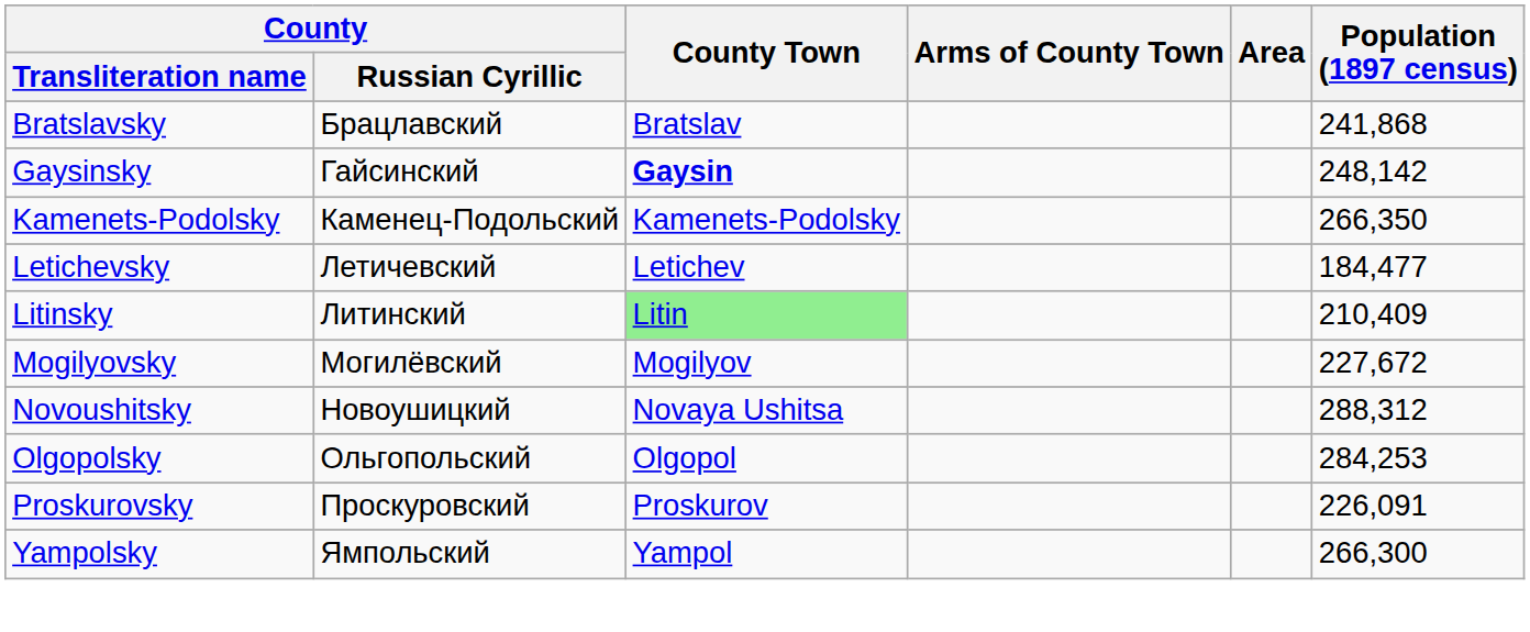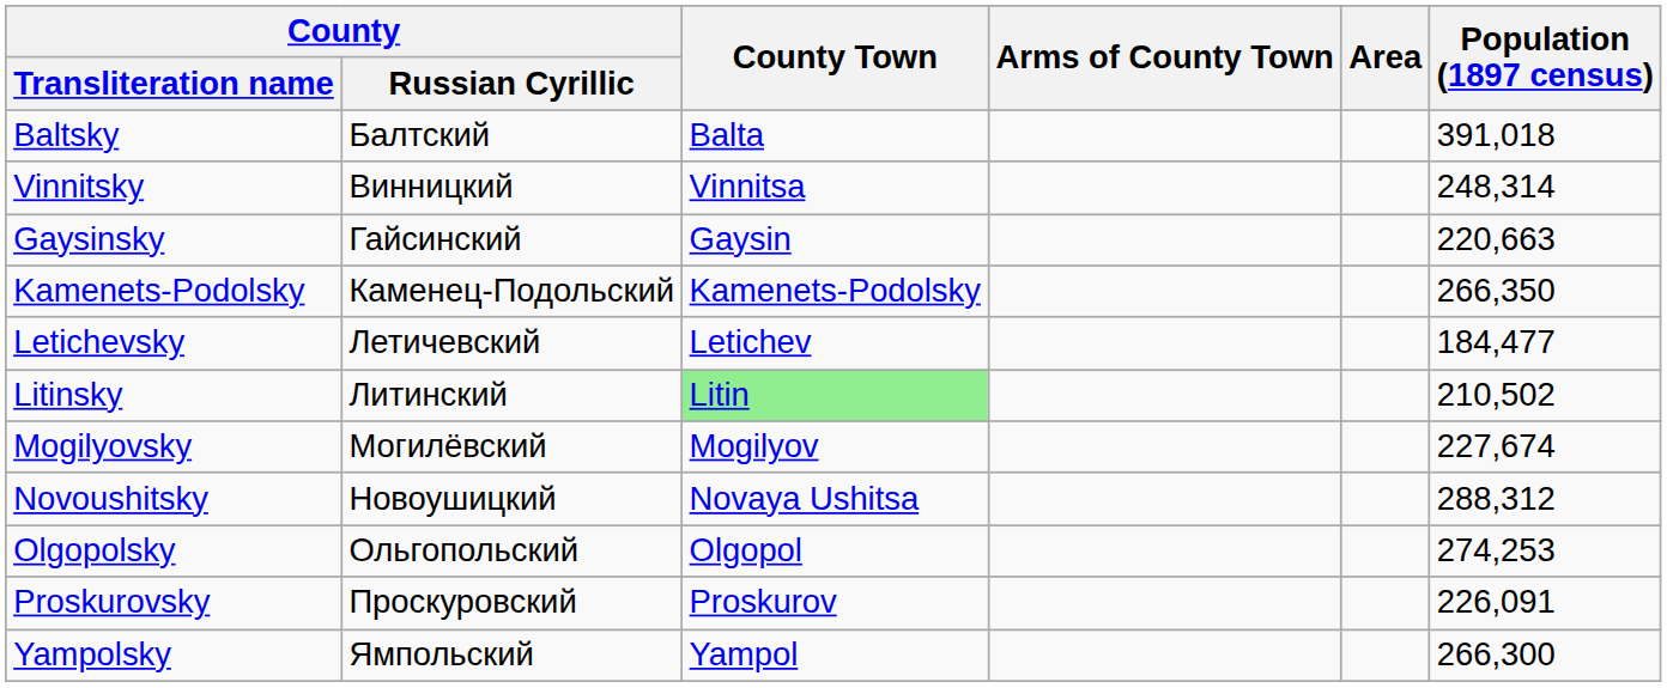+ row: Baltsky | Балтский | Balta | 391,018
- row: Bratslavsky | Брацлавский | Bratslav | 241,868
+ row: Vinnitsky | Винницкий | Vinnitsa | 248,314
Gaysinsky | County Town: bold -> normal
Gaysinsky | Population (1897 census): 248,142 -> 220,663
Litinsky | Population (1897 census): 210,409 -> 210,502
Mogilyovsky | Population (1897 census): 227,672 -> 227,674
Olgopolsky | Population (1897 census): 284,253 -> 274,253
